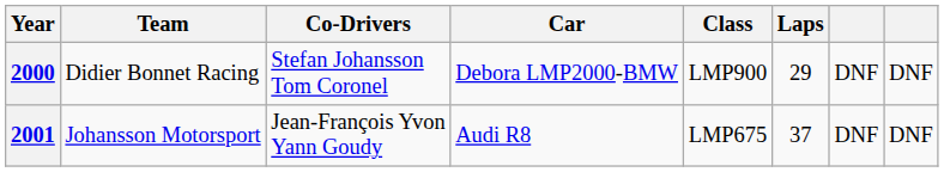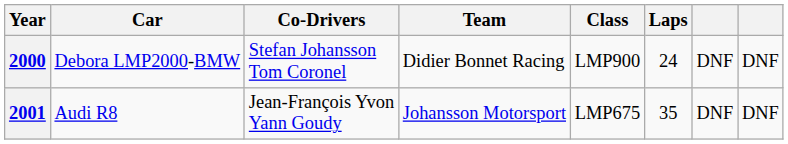columns swapped: Team <-> Car
2000 | Laps: 29 -> 24
2001 | Laps: 37 -> 35
